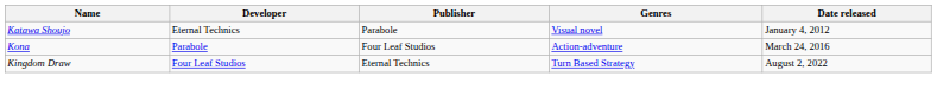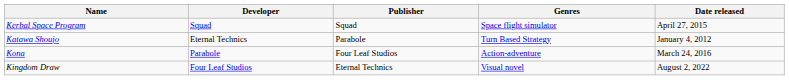+ row: Kerbal Space Program | Squad | Squad | Space flight simulator | April 27, 2015
Katawa Shoujo | Genres: Visual novel -> Turn Based Strategy
Kingdom Draw | Genres: Turn Based Strategy -> Visual novel
